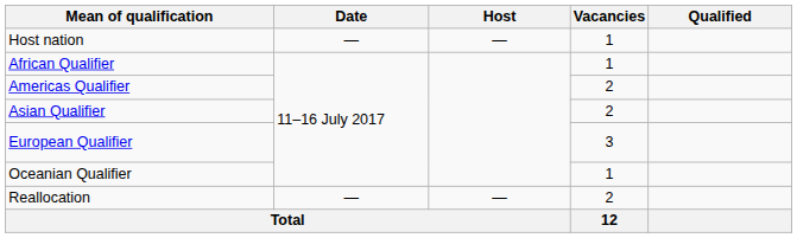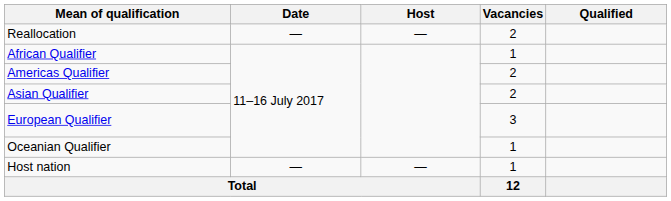rows swapped: Host nation <-> Reallocation
